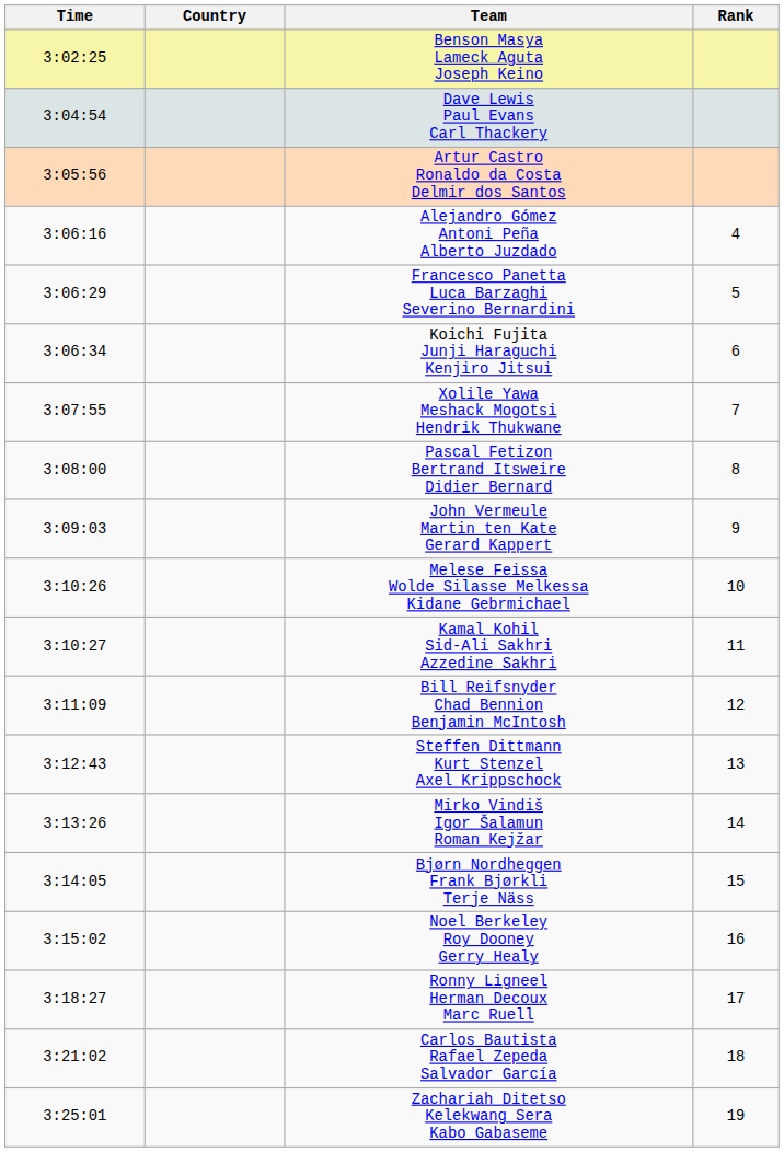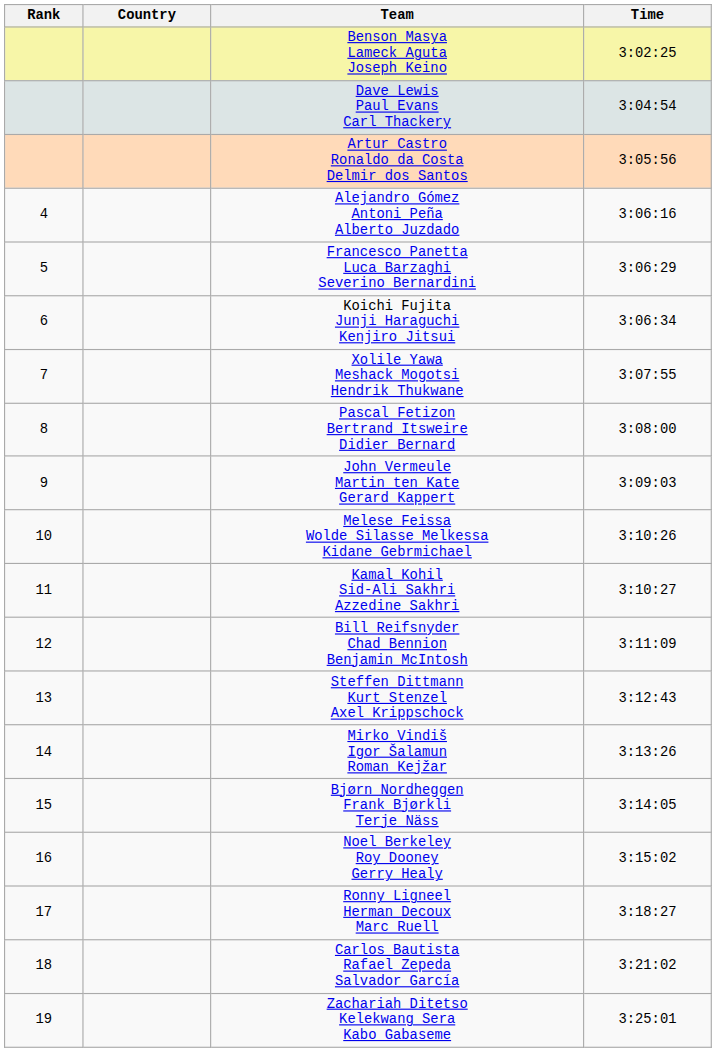columns swapped: Rank <-> Time
